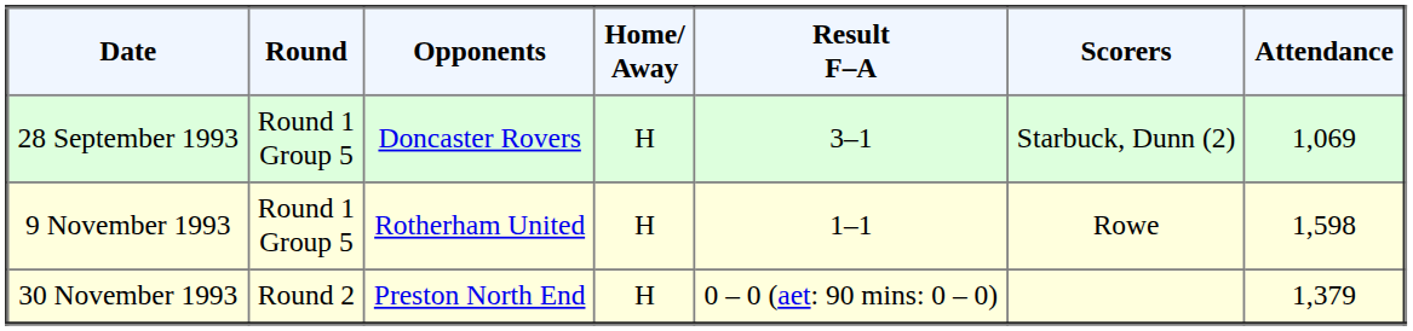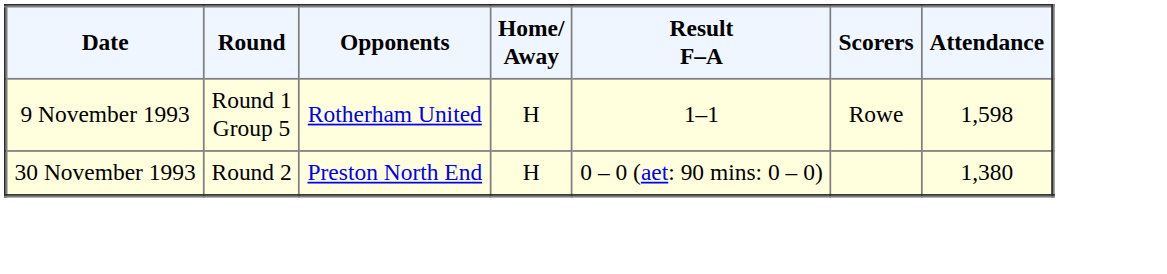- row: 28 September 1993 | Round 1 Group 5 | Doncaster Rovers | H | 3–1 | Starbuck, Dunn (2) | 1,069
30 November 1993 | Attendance: 1,379 -> 1,380
